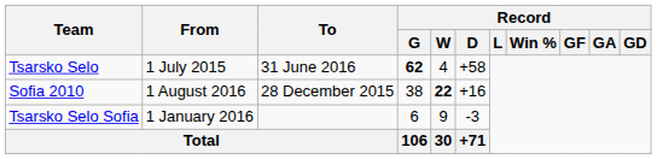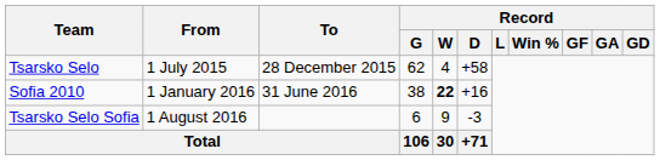Tsarsko Selo | To: 31 June 2016 -> 28 December 2015
Tsarsko Selo | Record / G: bold -> normal
Sofia 2010 | From: 1 August 2016 -> 1 January 2016
Sofia 2010 | To: 28 December 2015 -> 31 June 2016
Tsarsko Selo Sofia | From: 1 January 2016 -> 1 August 2016
